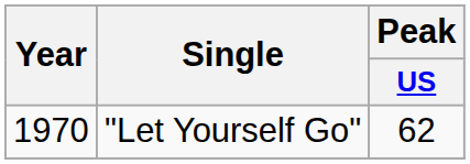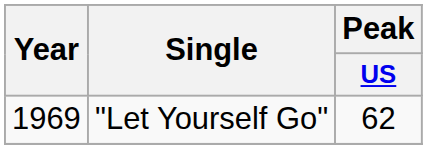"Let Yourself Go" | Year: 1970 -> 1969
